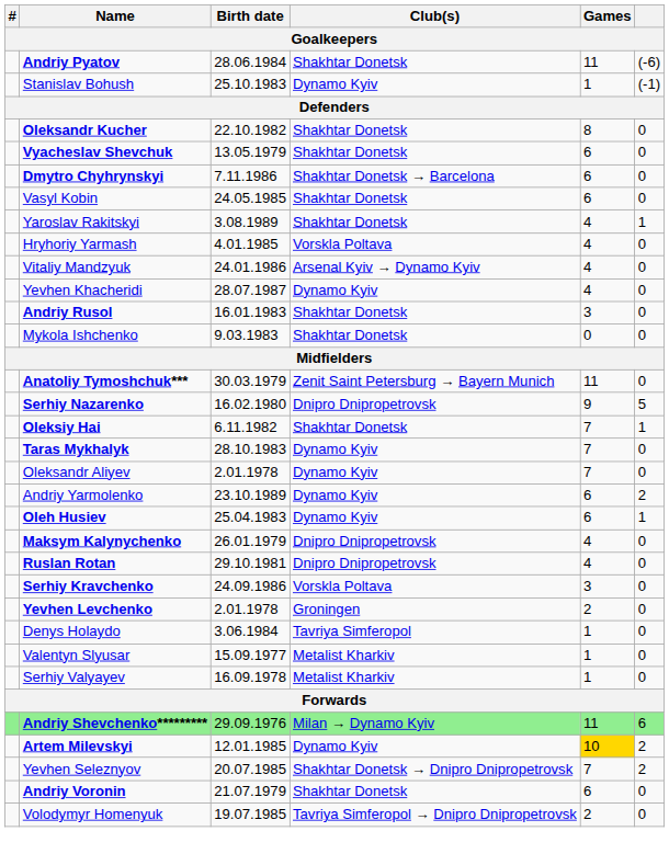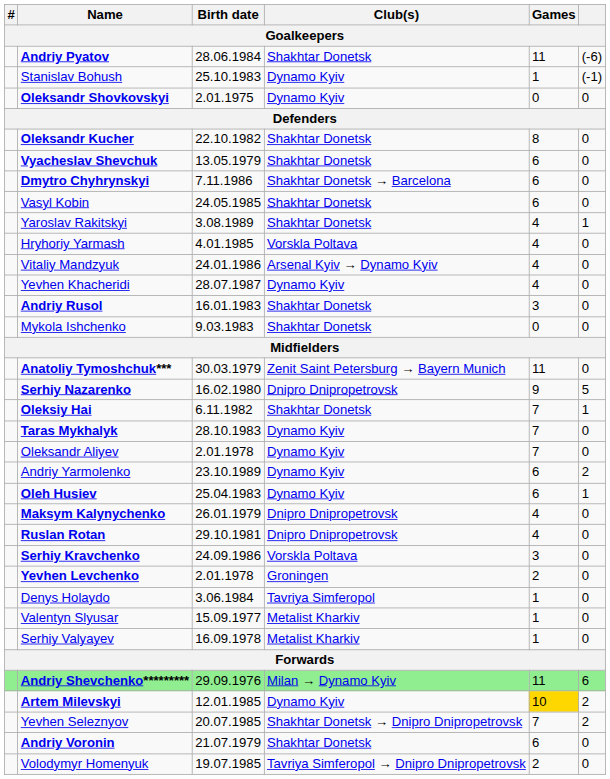+ row: Oleksandr Shovkovskyi | 2.01.1975 | Dynamo Kyiv | 0 | 0
